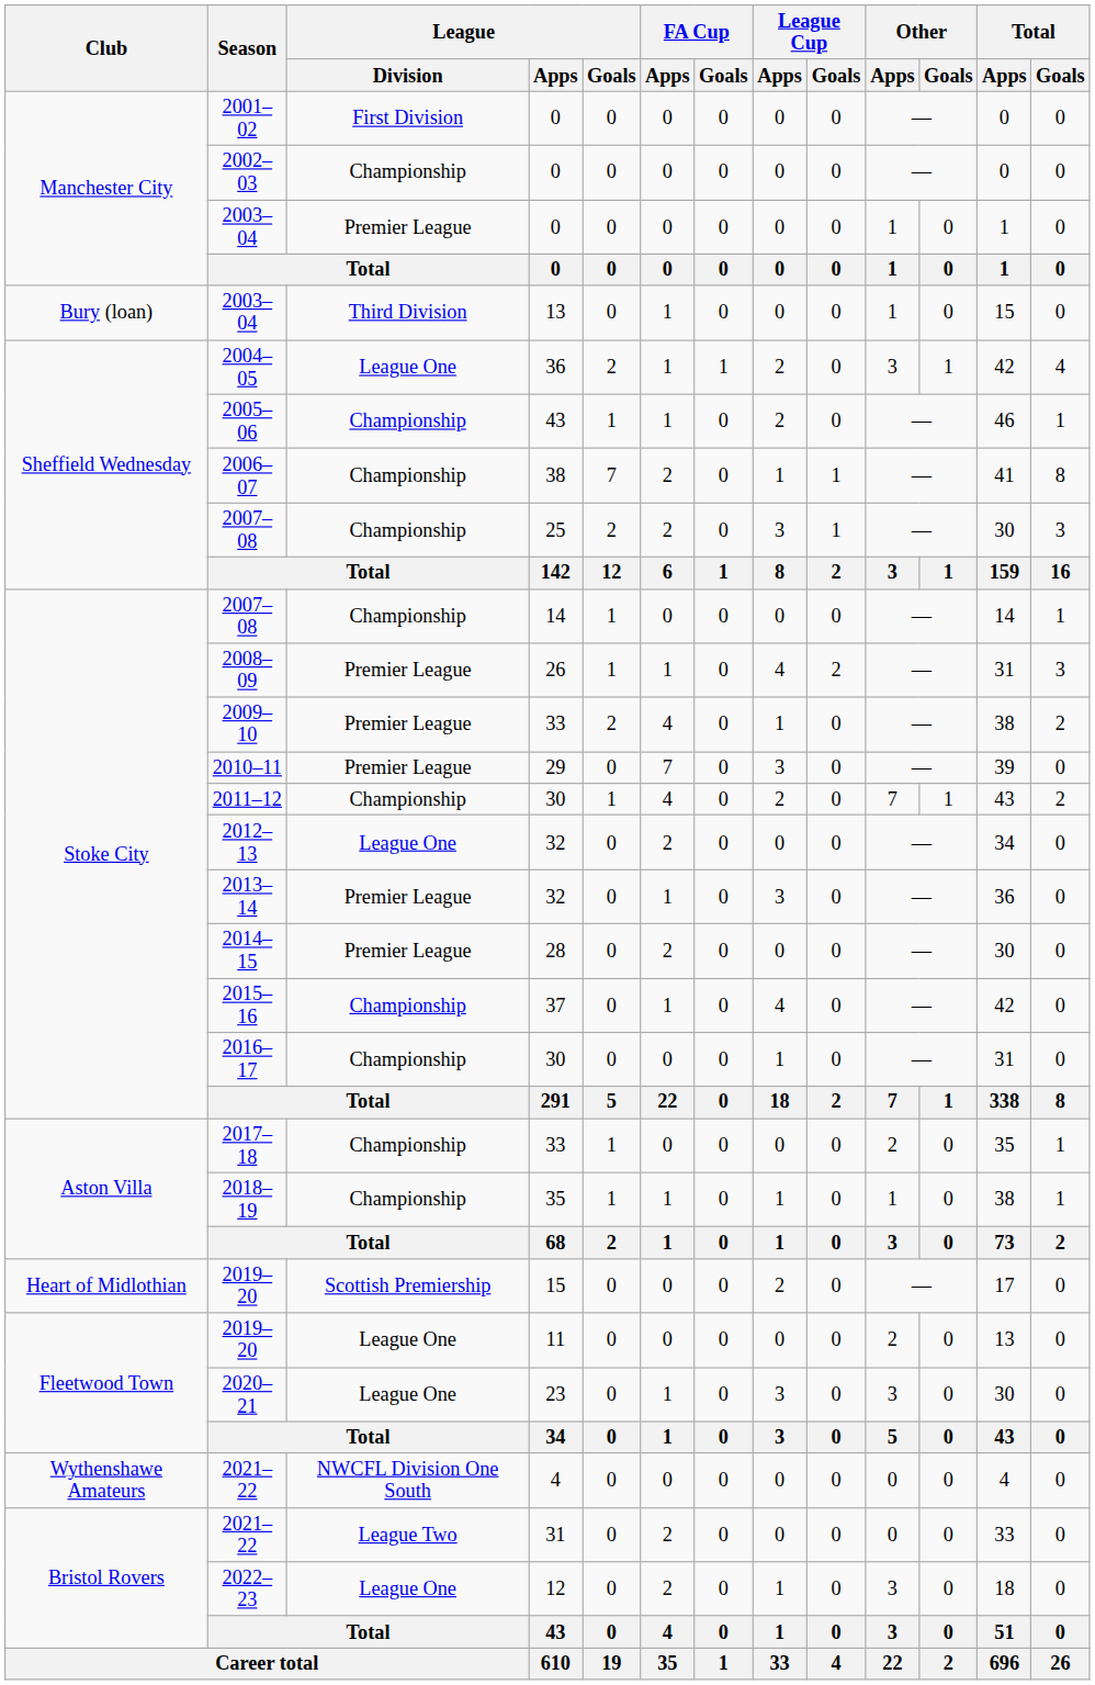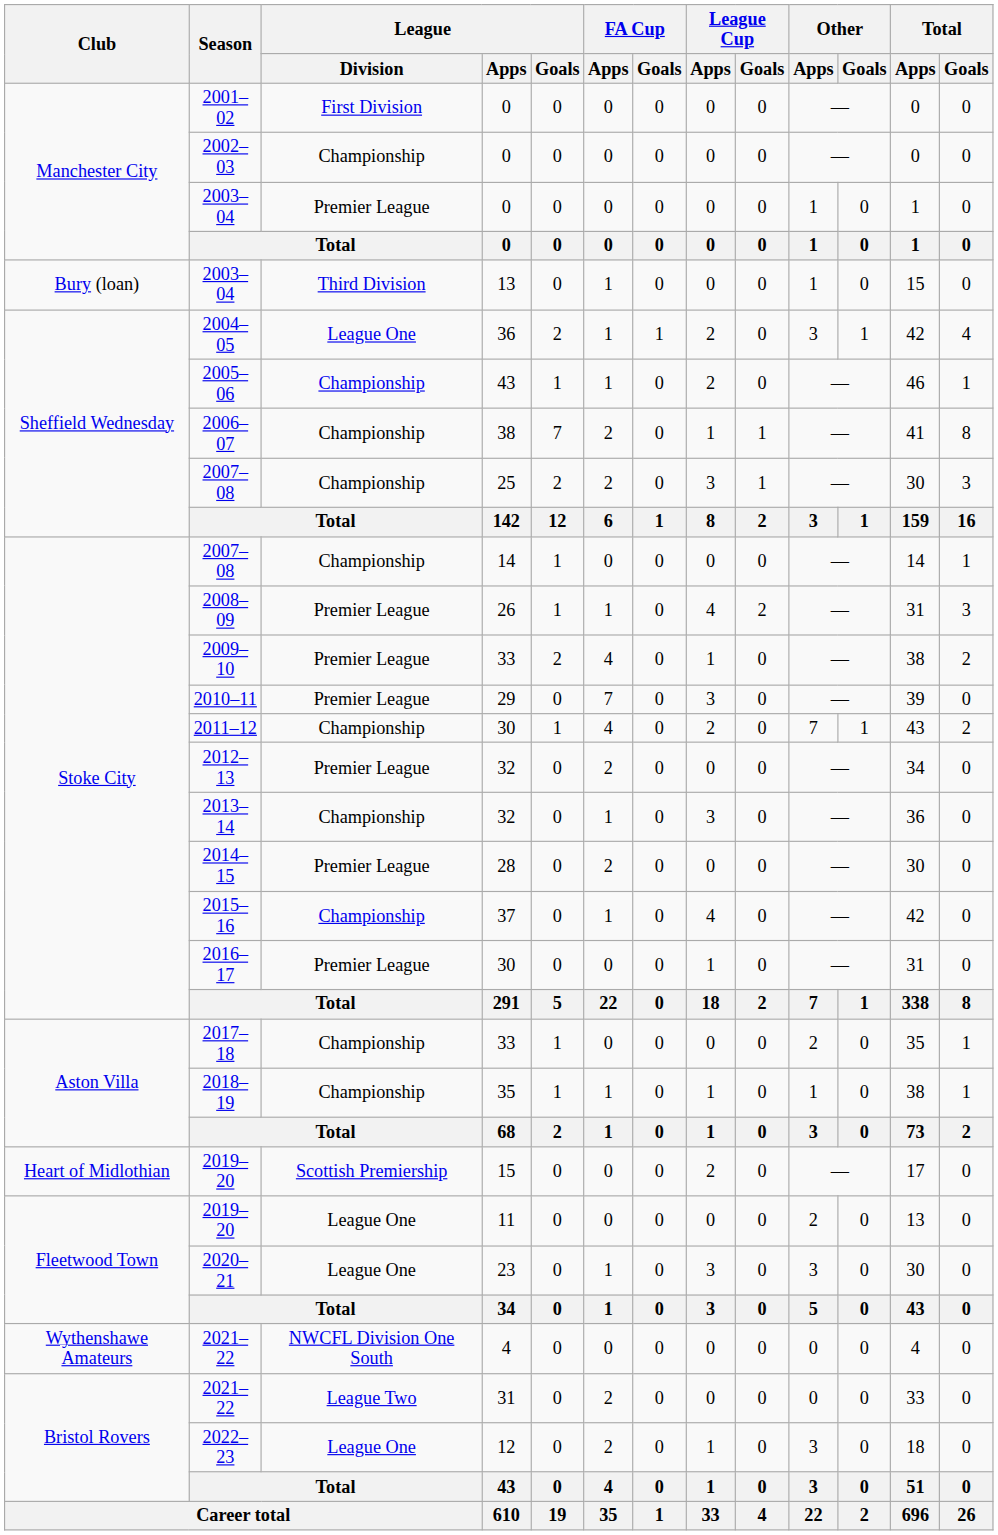2012–13 | League / Division: League One -> Premier League
2013–14 | League / Division: Premier League -> Championship
2016–17 | League / Division: Championship -> Premier League
